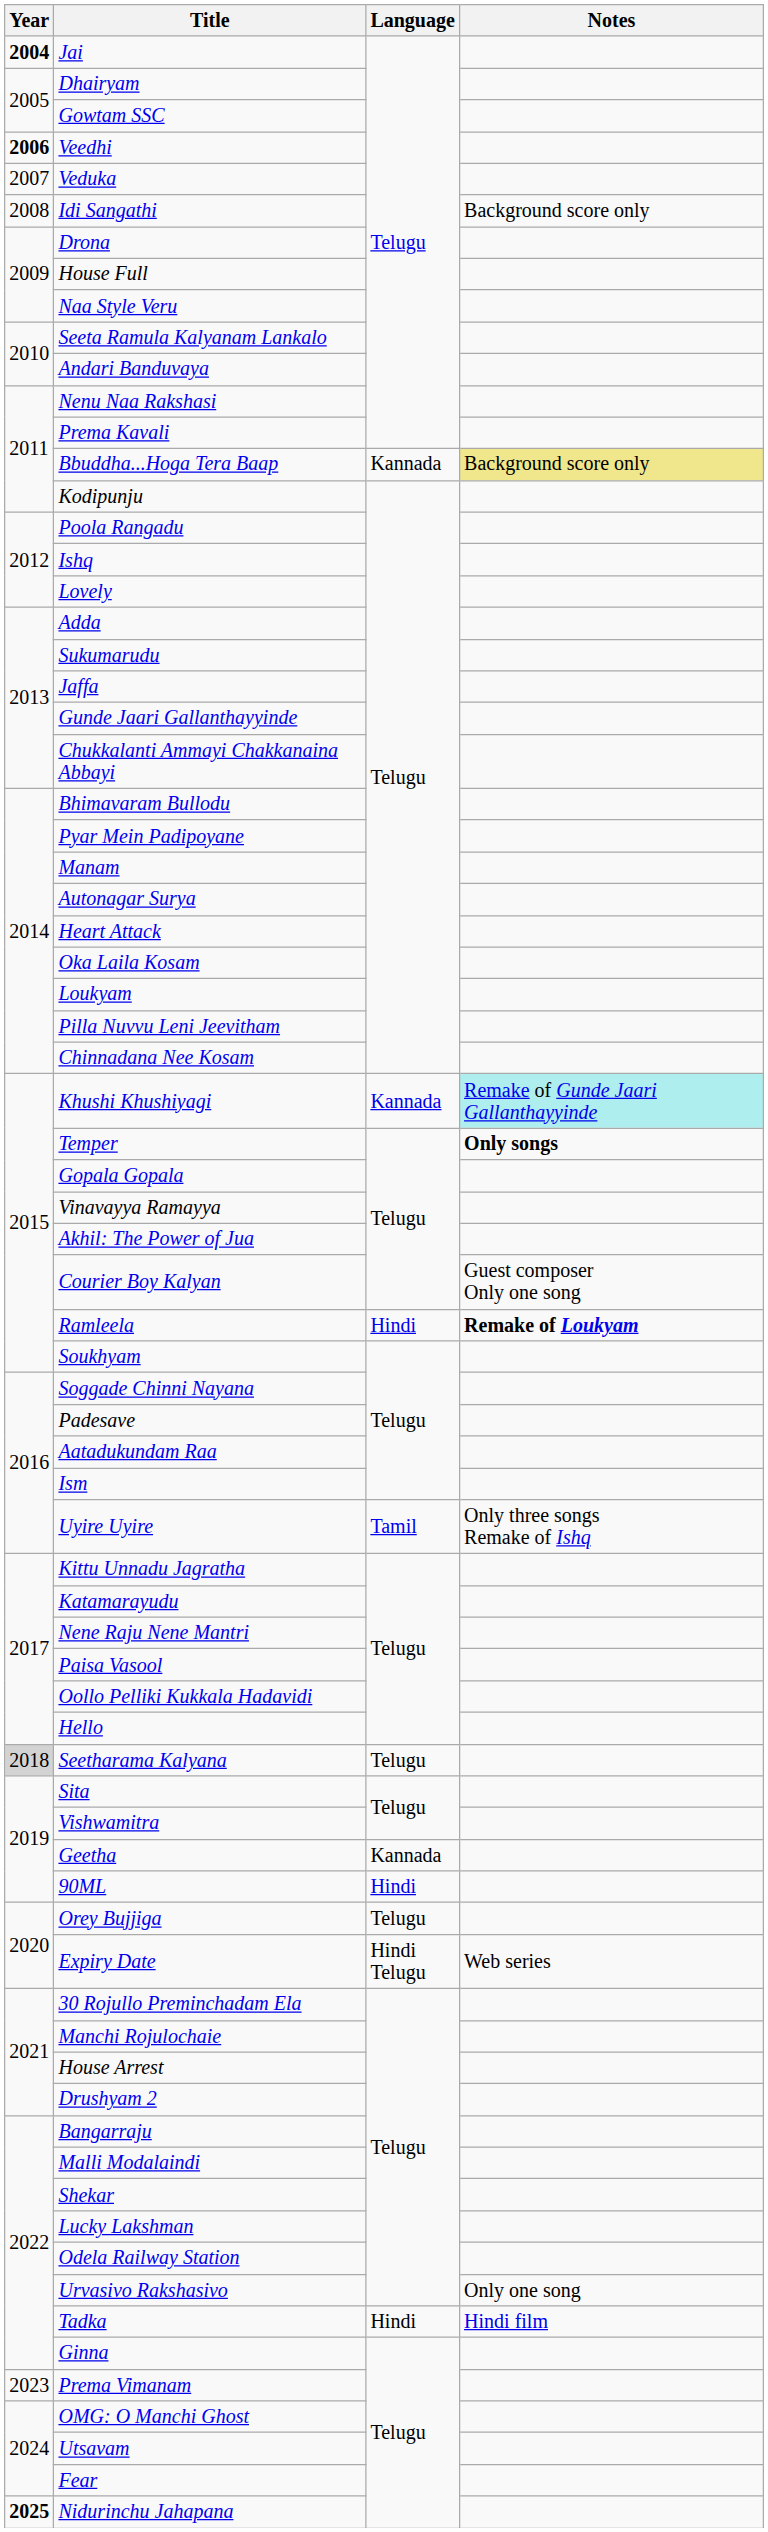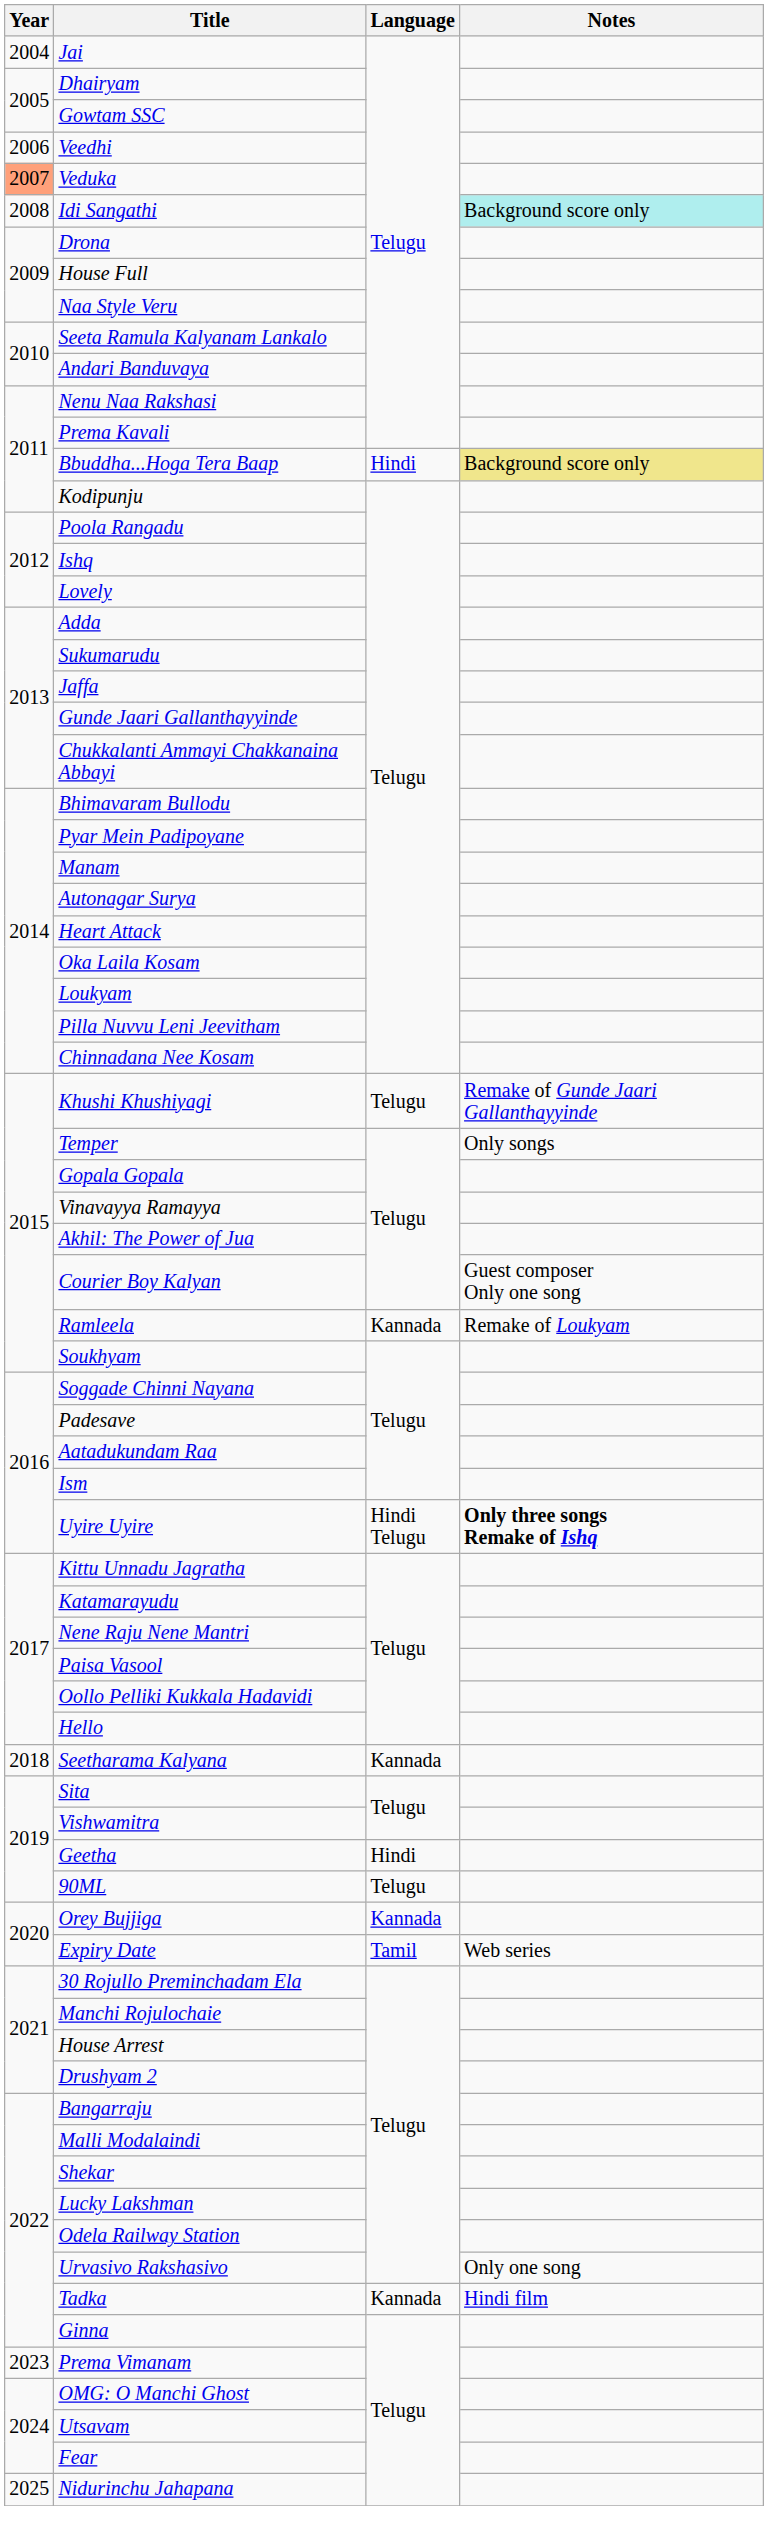Jai | Year: bold -> normal
Veedhi | Year: bold -> normal
Veduka | Year: no background -> lightsalmon background
Idi Sangathi | Notes: no background -> paleturquoise background
Bbuddha...Hoga Tera Baap | Language: Kannada -> Hindi
Khushi Khushiyagi | Language: Kannada -> Telugu
Khushi Khushiyagi | Notes: paleturquoise background -> no background
Temper | Notes: bold -> normal
Ramleela | Language: Hindi -> Kannada
Ramleela | Notes: bold -> normal
Uyire Uyire | Language: Tamil -> Hindi Telugu
Uyire Uyire | Notes: normal -> bold
Seetharama Kalyana | Year: lightgrey background -> no background
Seetharama Kalyana | Language: Telugu -> Kannada
Geetha | Language: Kannada -> Hindi
90ML | Language: Hindi -> Telugu
Orey Bujjiga | Language: Telugu -> Kannada
Expiry Date | Language: Hindi Telugu -> Tamil
Tadka | Language: Hindi -> Kannada
Nidurinchu Jahapana | Year: bold -> normal
